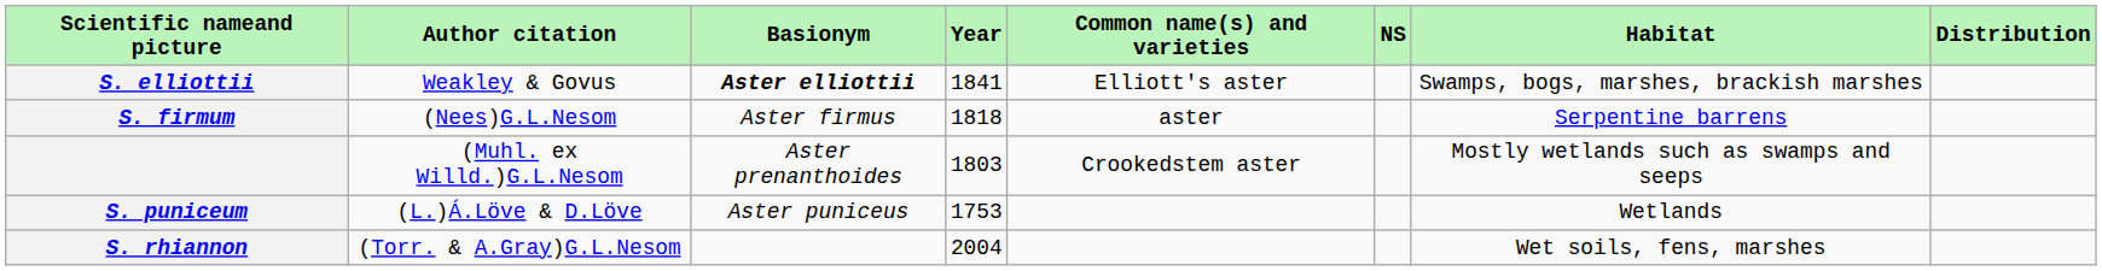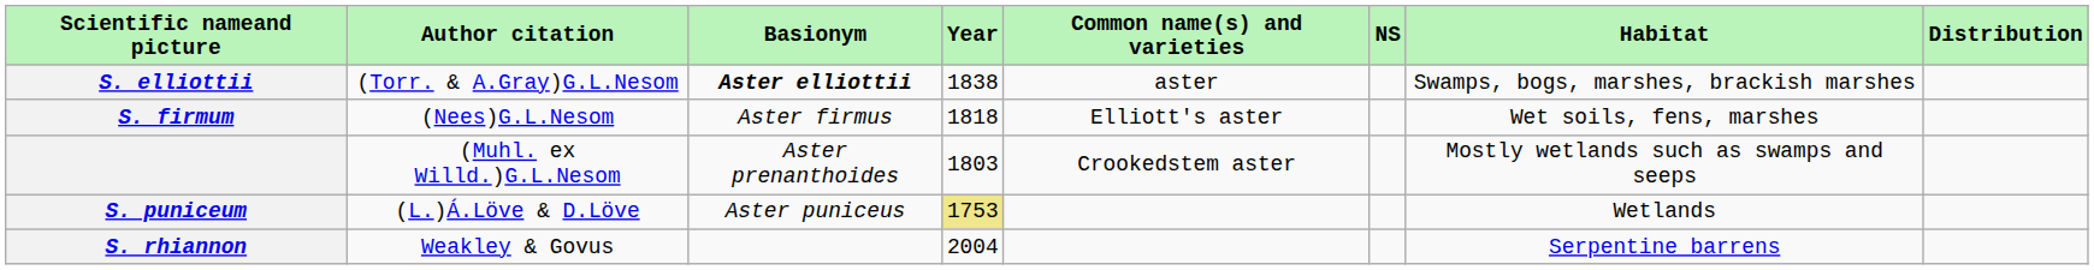S. elliottii | Author citation: Weakley & Govus -> (Torr. & A.Gray)G.L.Nesom
S. elliottii | Year: 1841 -> 1838
S. elliottii | Common name(s) and varieties: Elliott's aster -> aster
S. firmum | Common name(s) and varieties: aster -> Elliott's aster
S. firmum | Habitat: Serpentine barrens -> Wet soils, fens, marshes
S. puniceum | Year: no background -> khaki background
S. rhiannon | Author citation: (Torr. & A.Gray)G.L.Nesom -> Weakley & Govus
S. rhiannon | Habitat: Wet soils, fens, marshes -> Serpentine barrens
